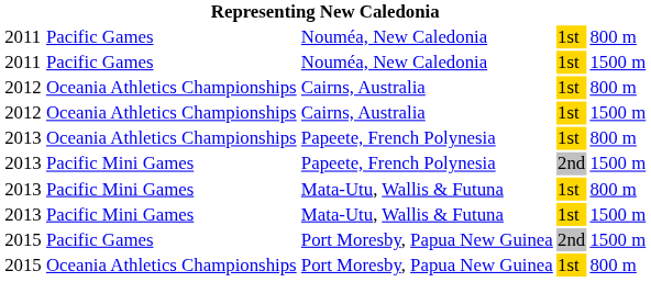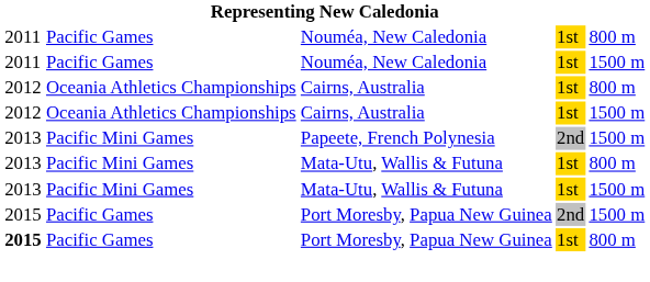- row: 2013 | Oceania Athletics Championships | Papeete, French Polynesia | 1st | 800 m
Port Moresby, Papua New Guinea / 1st | column 1: normal -> bold
Port Moresby, Papua New Guinea / 1st | column 2: Oceania Athletics Championships -> Pacific Games
